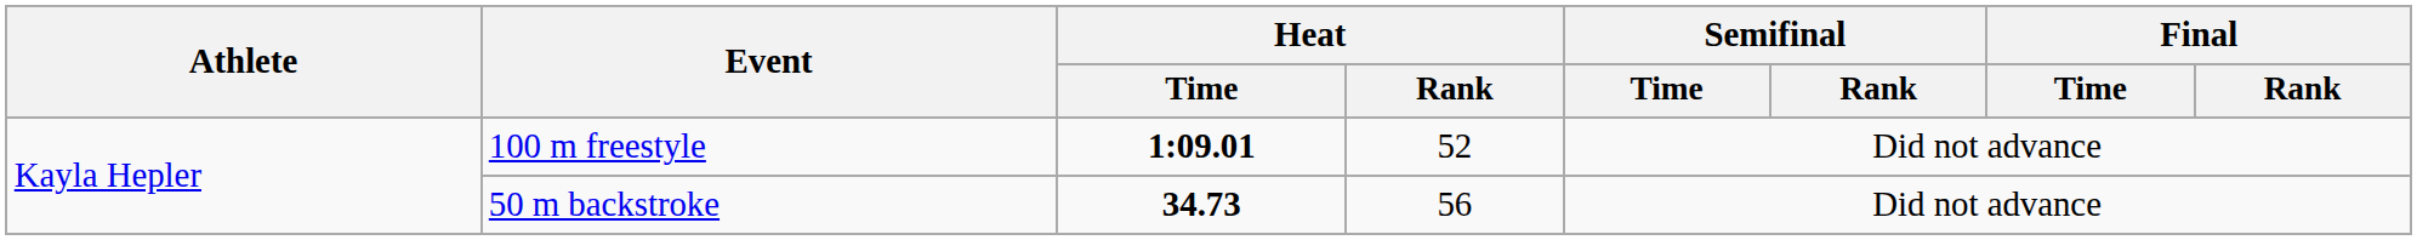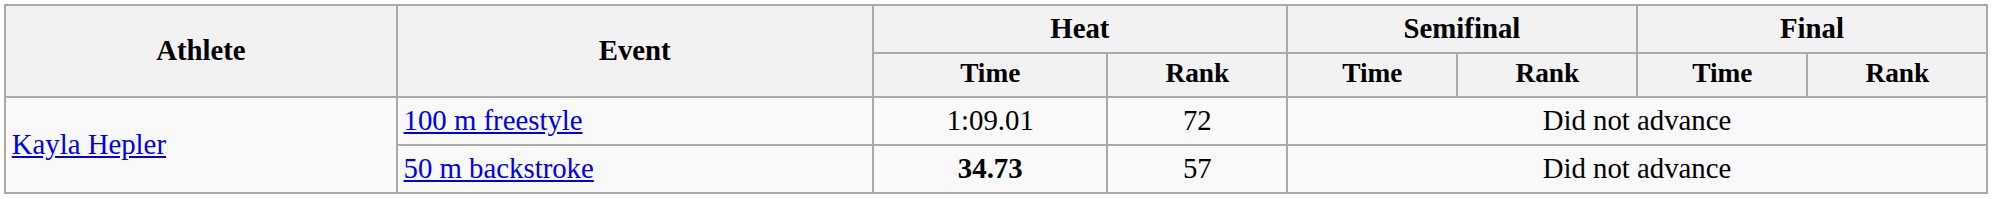100 m freestyle | Heat / Time: bold -> normal
100 m freestyle | Heat / Rank: 52 -> 72
50 m backstroke | Heat / Rank: 56 -> 57
